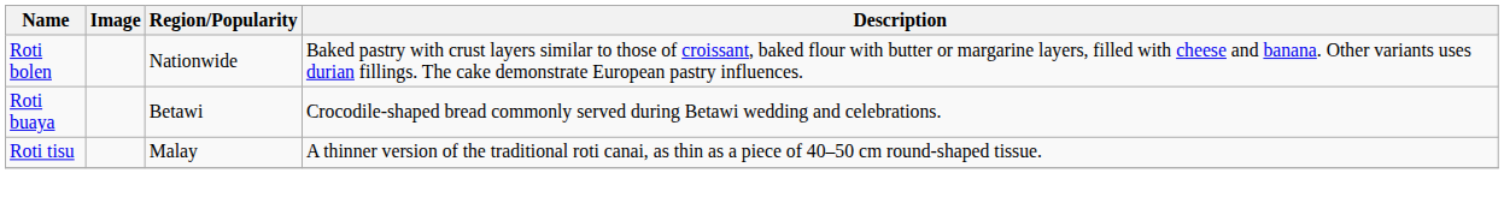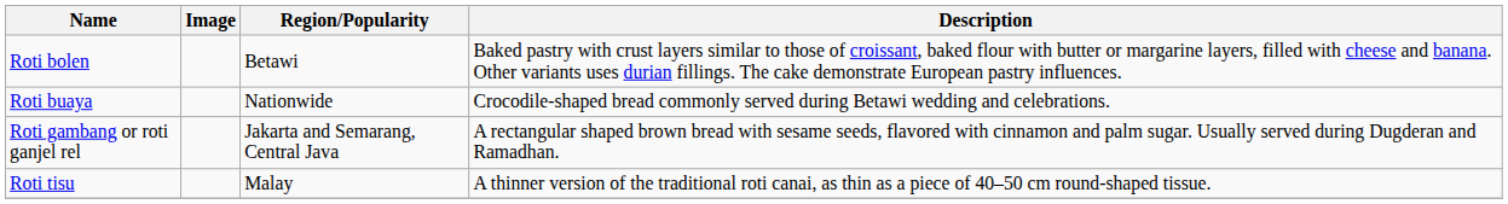Roti bolen | Region/Popularity: Nationwide -> Betawi
Roti buaya | Region/Popularity: Betawi -> Nationwide
+ row: Roti gambang or roti ganjel rel | Jakarta and Semarang, Central Java | A rectangular shaped brown bread with sesame seeds, flavored with cinnamon and palm sugar. Usually served during Dugderan and Ramadhan.
